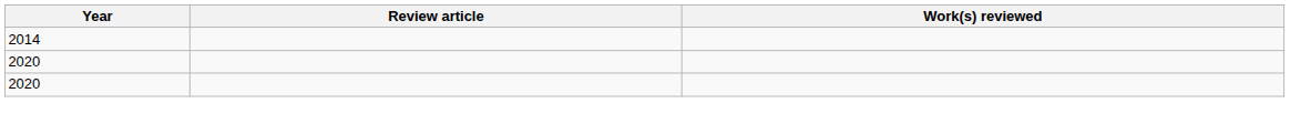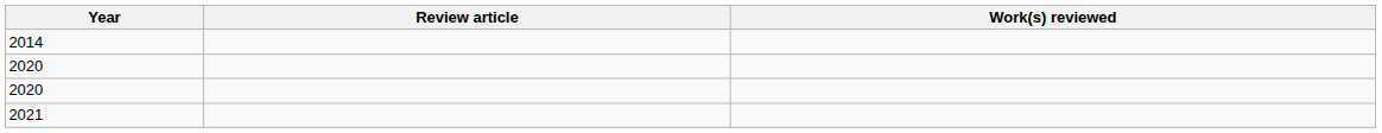+ row: 2021
